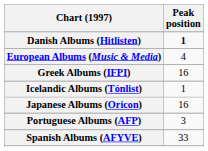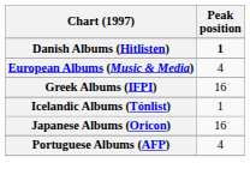Portuguese Albums (AFP) | Peak position: 3 -> 4
- row: Spanish Albums (AFYVE) | 33
